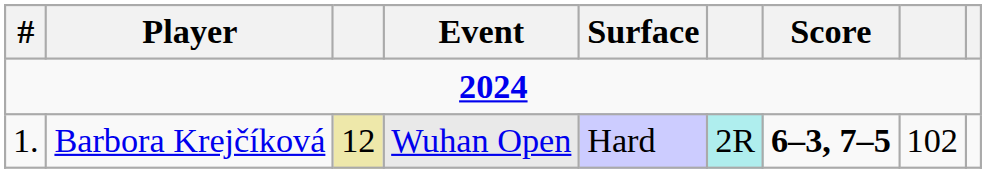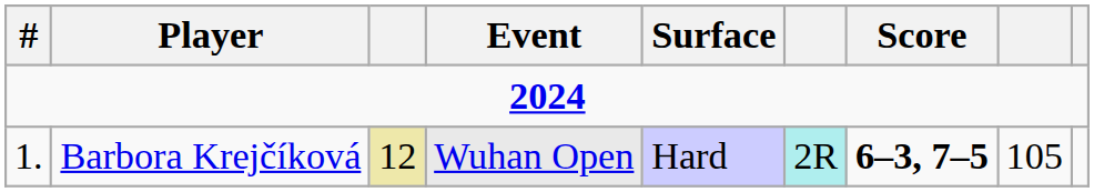Barbora Krejčíková | column 8: 102 -> 105
